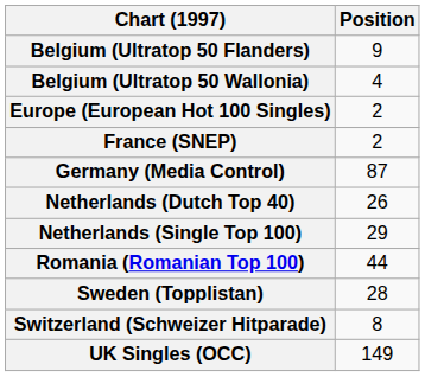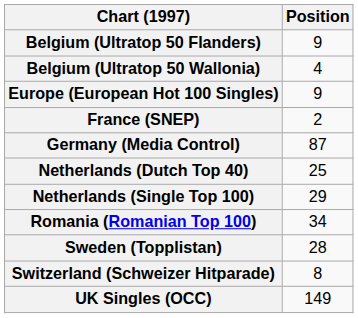Europe (European Hot 100 Singles) | Position: 2 -> 9
Netherlands (Dutch Top 40) | Position: 26 -> 25
Romania (Romanian Top 100) | Position: 44 -> 34
